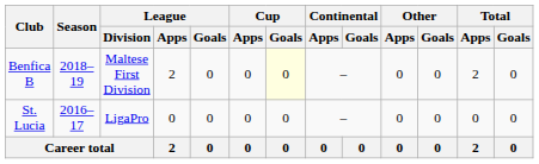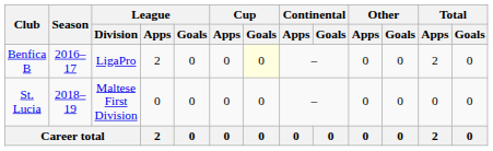Benfica B | Season: 2018–19 -> 2016–17
Benfica B | League / Division: Maltese First Division -> LigaPro
St. Lucia | Season: 2016–17 -> 2018–19
St. Lucia | League / Division: LigaPro -> Maltese First Division
